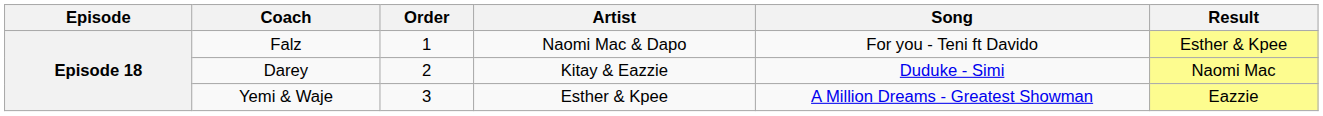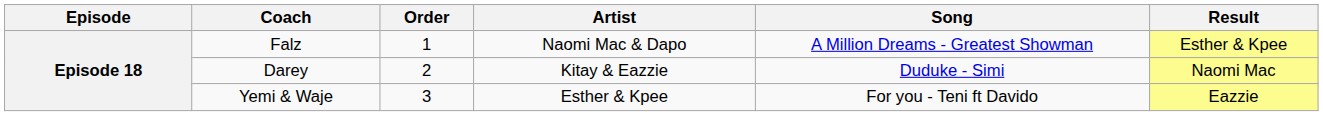Falz | Song: For you - Teni ft Davido -> A Million Dreams - Greatest Showman
Yemi & Waje | Song: A Million Dreams - Greatest Showman -> For you - Teni ft Davido
